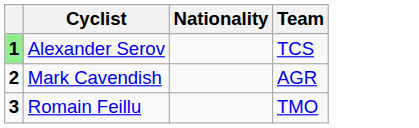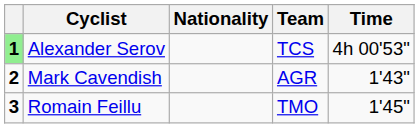+ column: Time | 4h 00'53" | 1'43" | 1'45"
